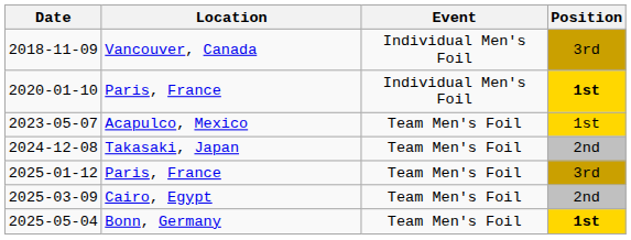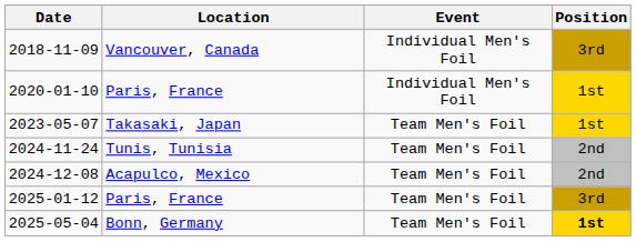2020-01-10 | Position: bold -> normal
2023-05-07 | Location: Acapulco, Mexico -> Takasaki, Japan
+ row: 2024-11-24 | Tunis, Tunisia | Team Men's Foil | 2nd
2024-12-08 | Location: Takasaki, Japan -> Acapulco, Mexico
- row: 2025-03-09 | Cairo, Egypt | Team Men's Foil | 2nd
